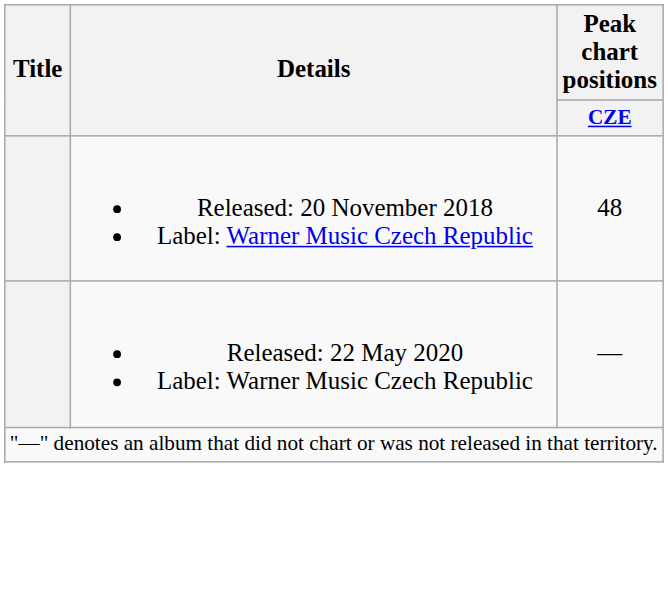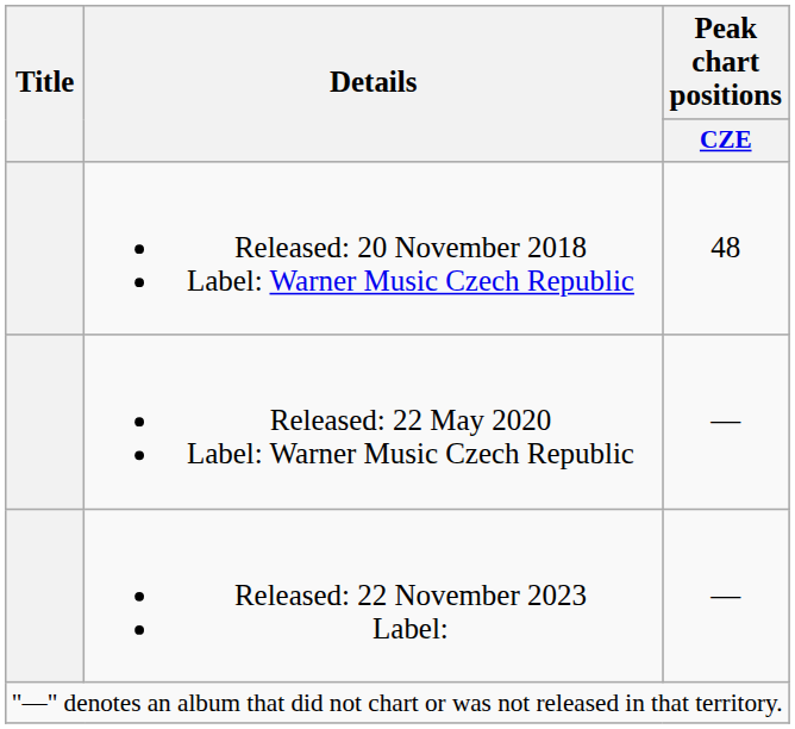+ row: Released: 22 November 2023 Label: | —
